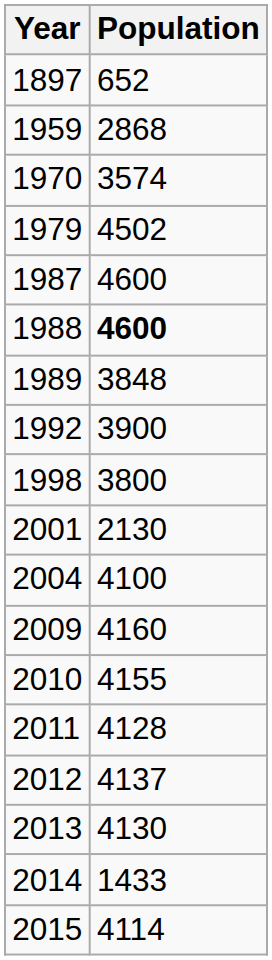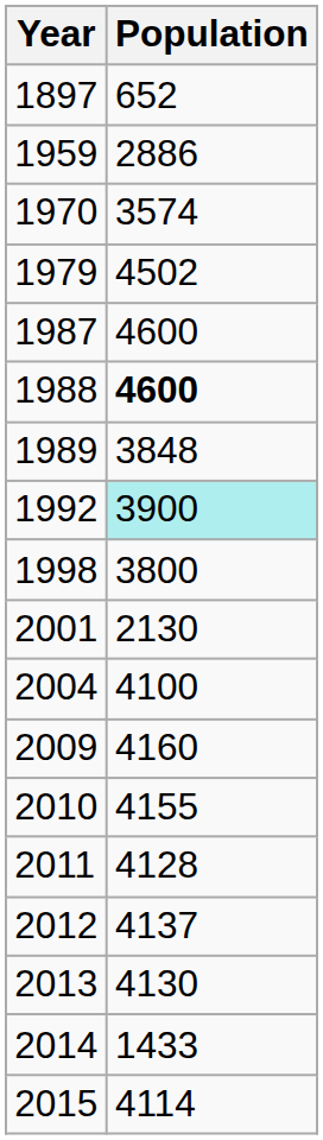1959 | Population: 2868 -> 2886
1992 | Population: no background -> paleturquoise background
